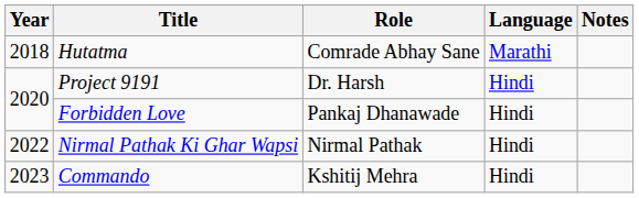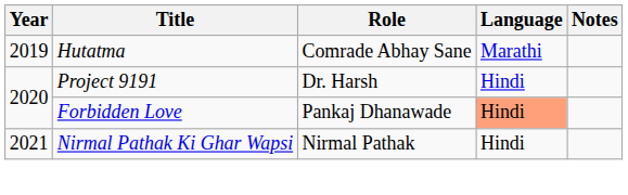Hutatma | Year: 2018 -> 2019
Forbidden Love | Language: no background -> lightsalmon background
Nirmal Pathak Ki Ghar Wapsi | Year: 2022 -> 2021
- row: 2023 | Commando | Kshitij Mehra | Hindi
